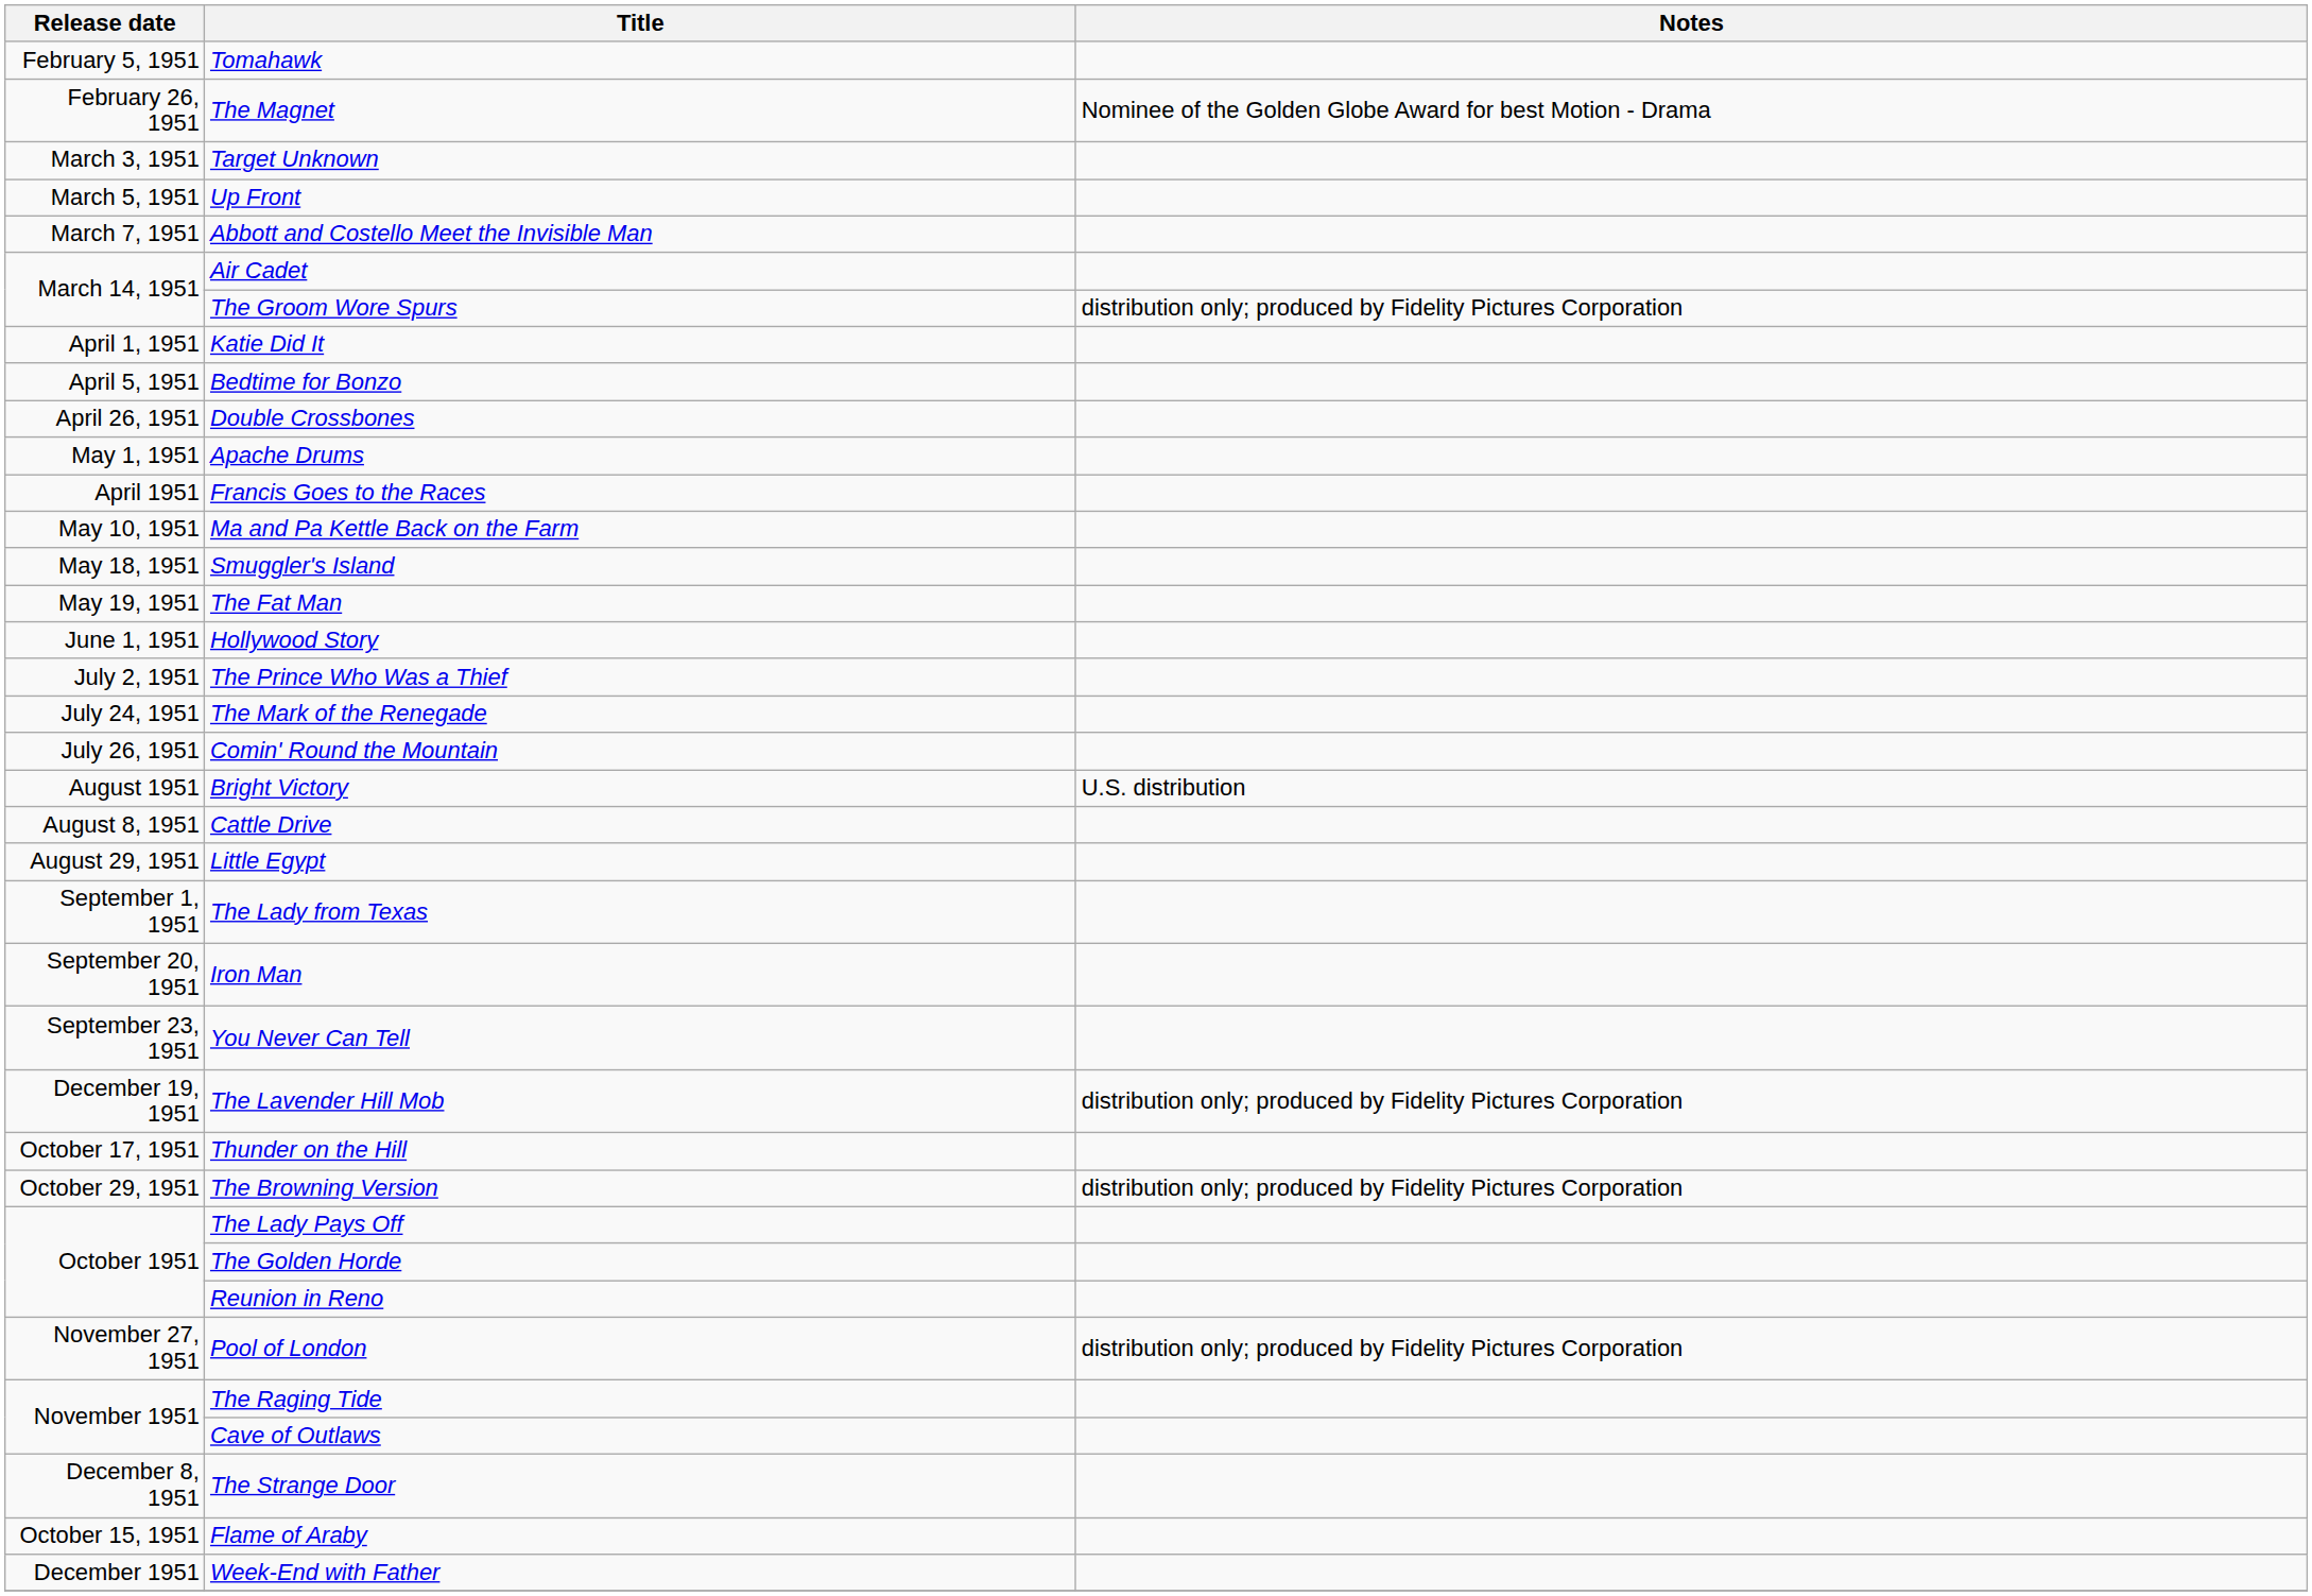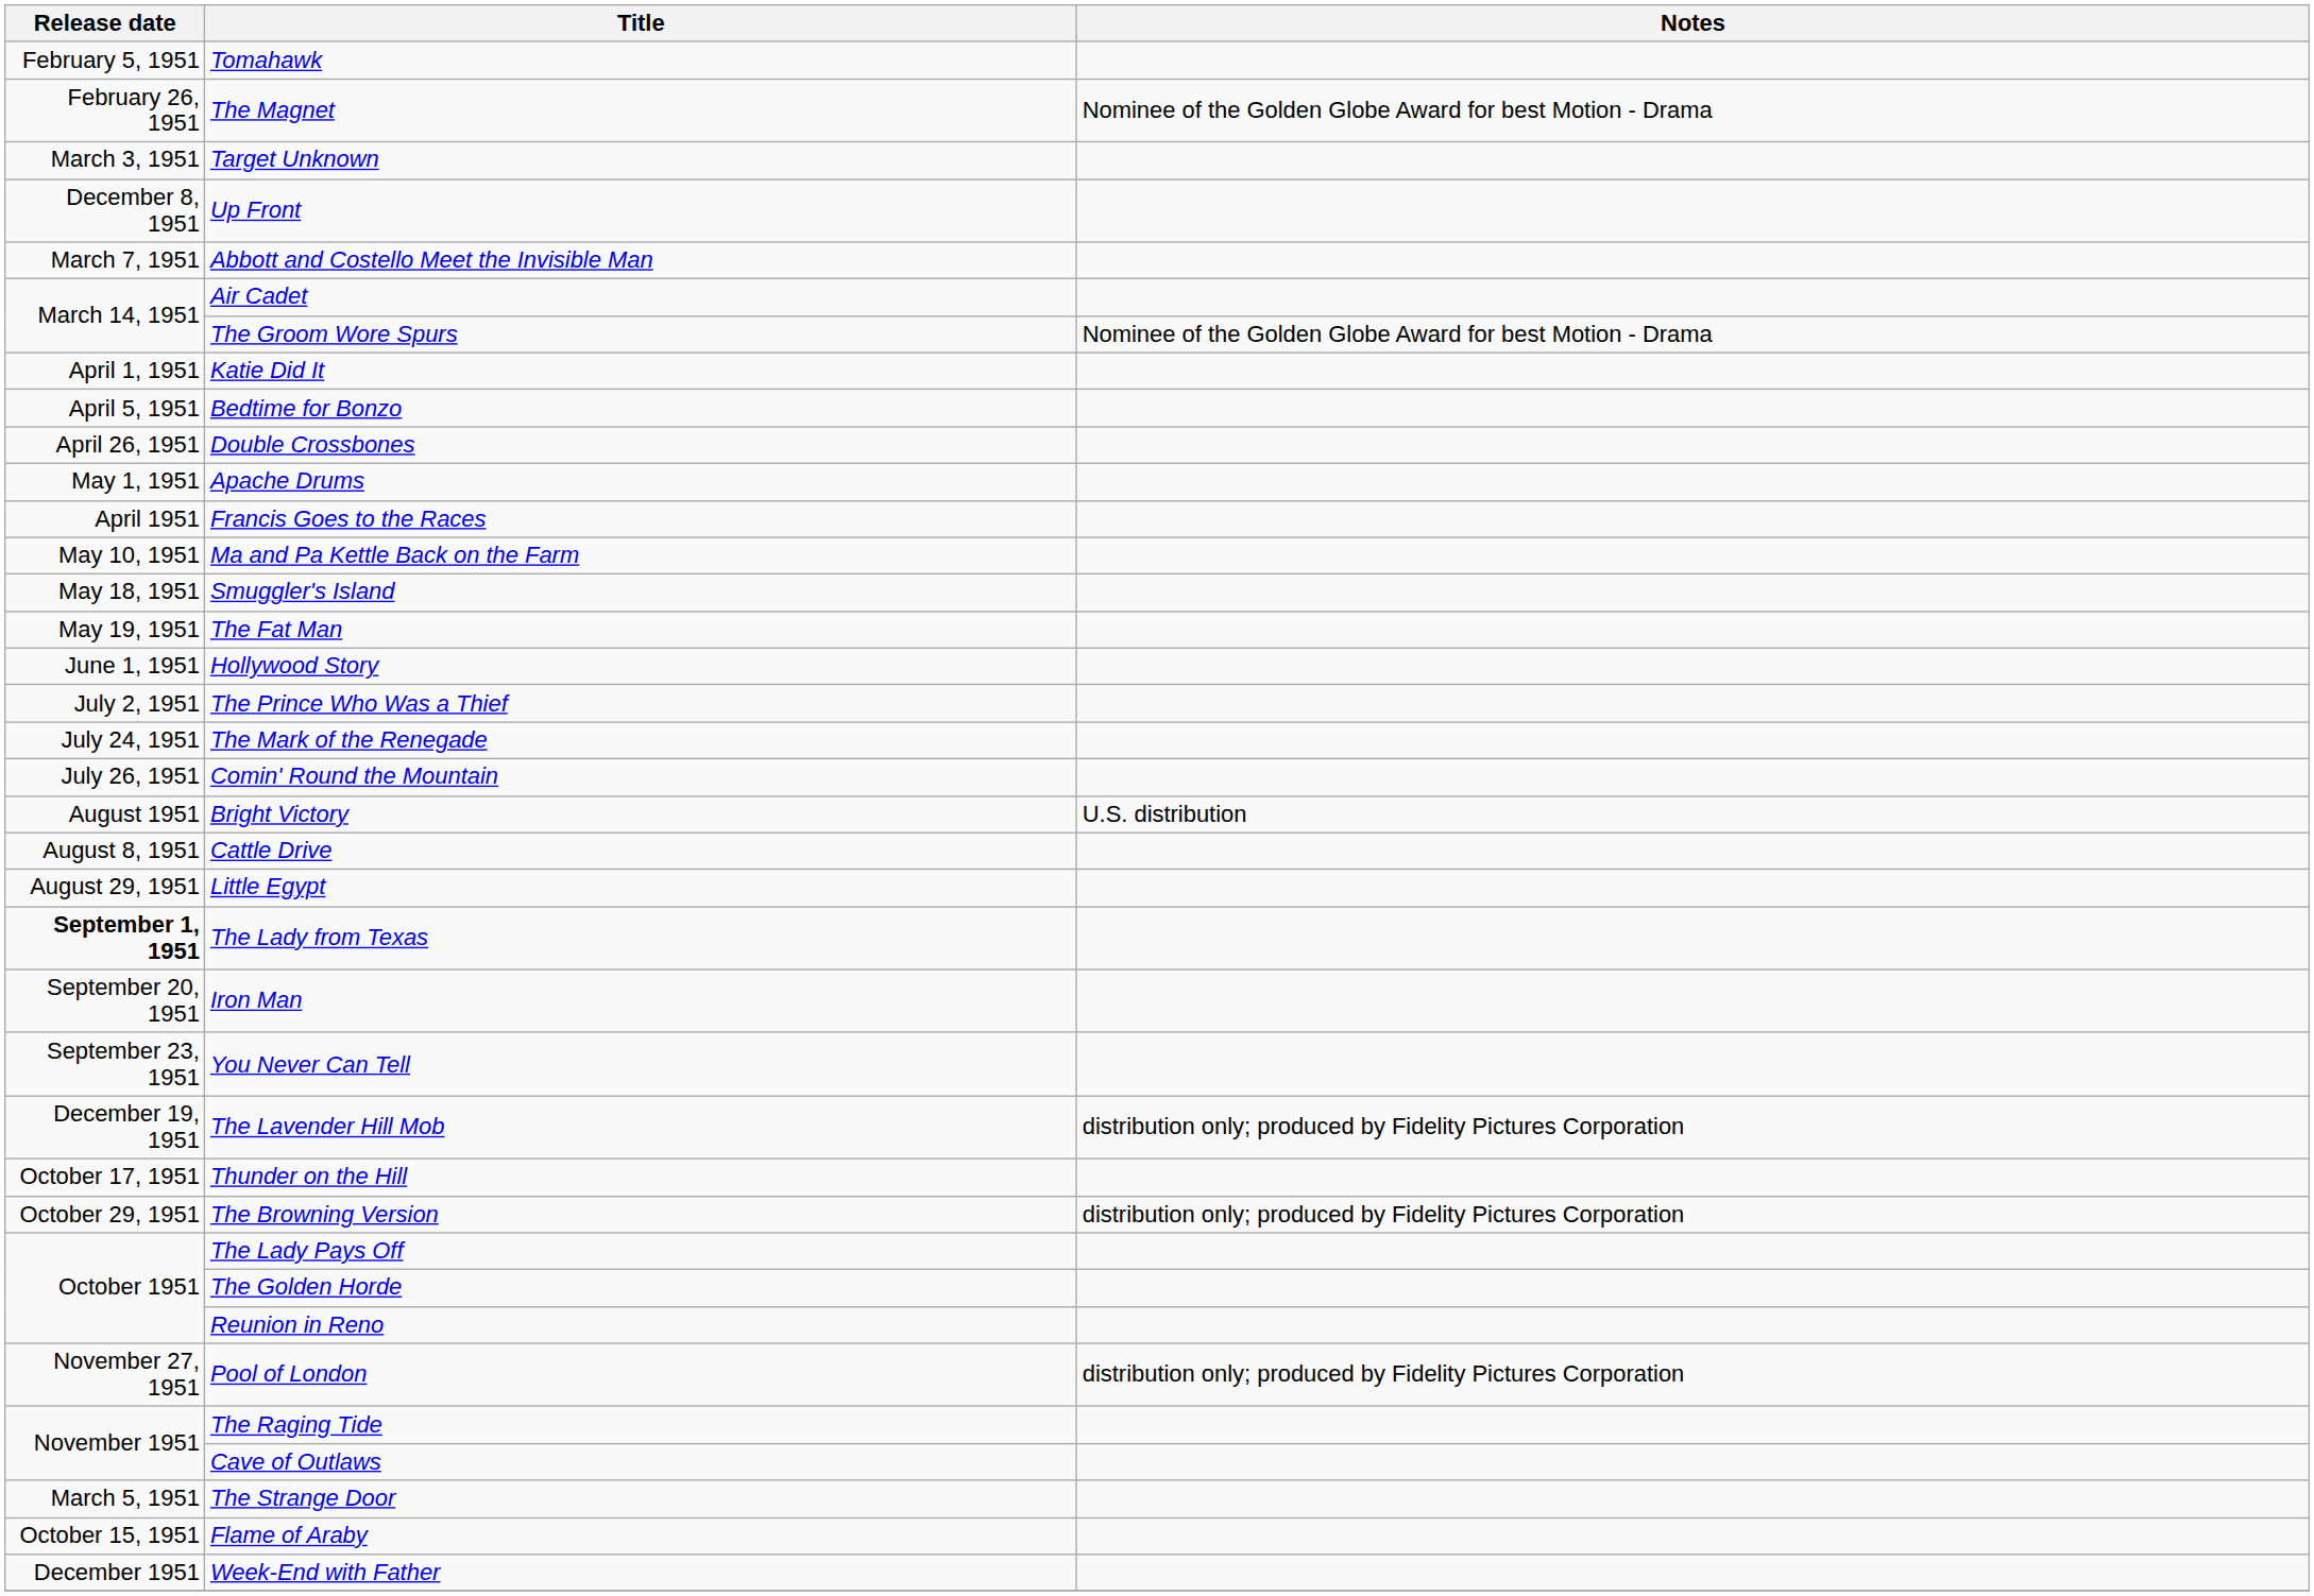Up Front | Release date: March 5, 1951 -> December 8, 1951
The Groom Wore Spurs | Notes: distribution only; produced by Fidelity Pictures Corporation -> Nominee of the Golden Globe Award for best Motion - Drama
The Lady from Texas | Release date: normal -> bold
The Strange Door | Release date: December 8, 1951 -> March 5, 1951
